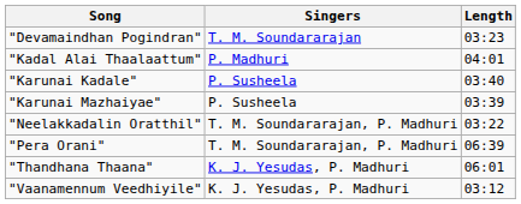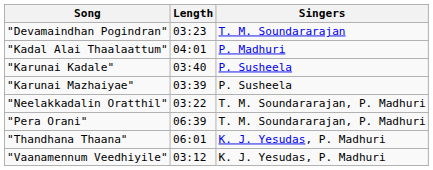columns swapped: Singers <-> Length
